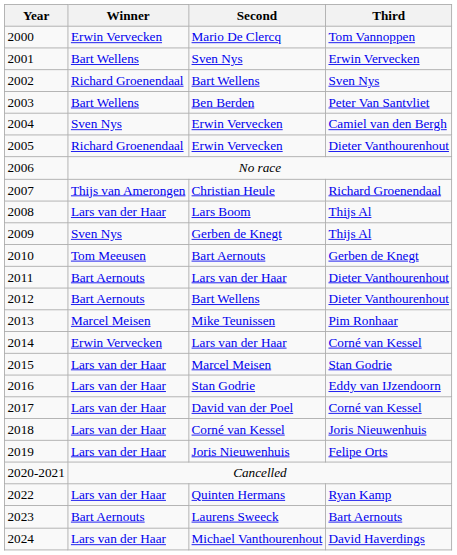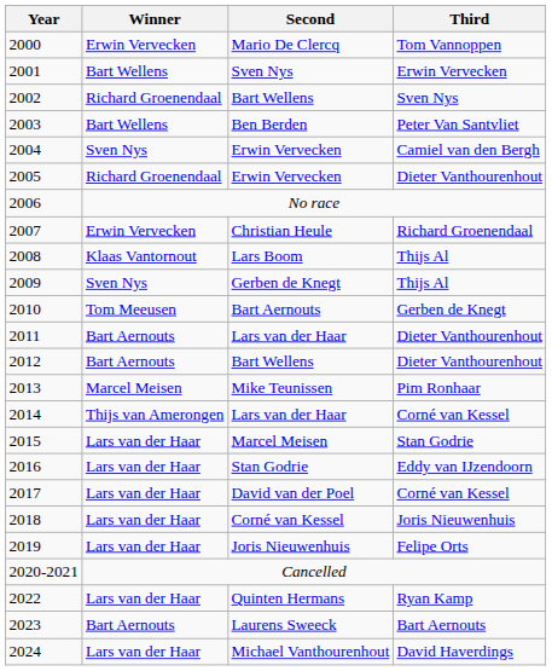2007 | Winner: Thijs van Amerongen -> Erwin Vervecken
2008 | Winner: Lars van der Haar -> Klaas Vantornout
2014 | Winner: Erwin Vervecken -> Thijs van Amerongen
